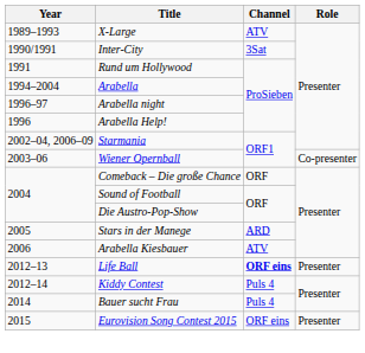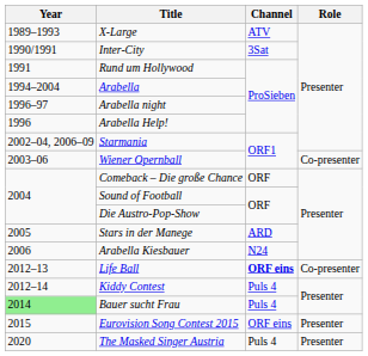Arabella Kiesbauer | Channel: ATV -> N24
Life Ball | Role: Presenter -> Co-presenter
Bauer sucht Frau | Year: no background -> lightgreen background
+ row: 2020 | The Masked Singer Austria | Puls 4 | Presenter
